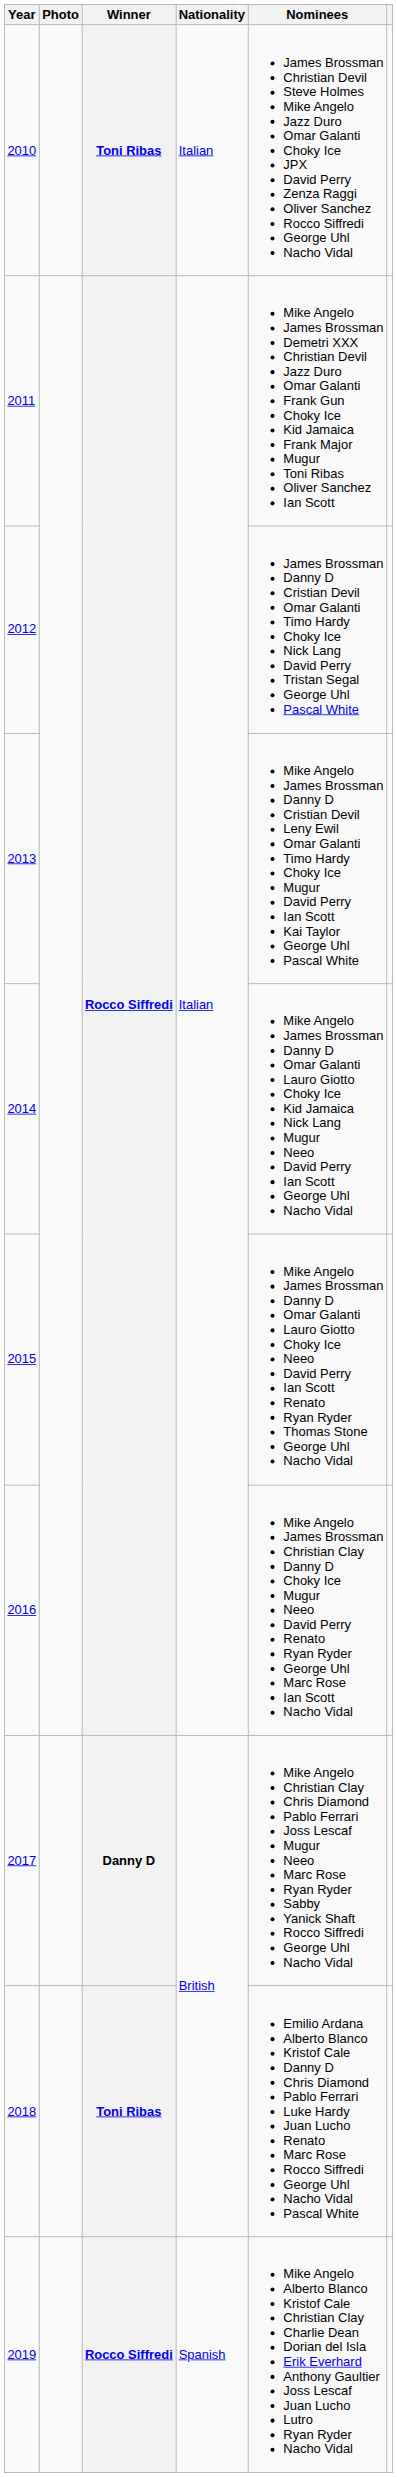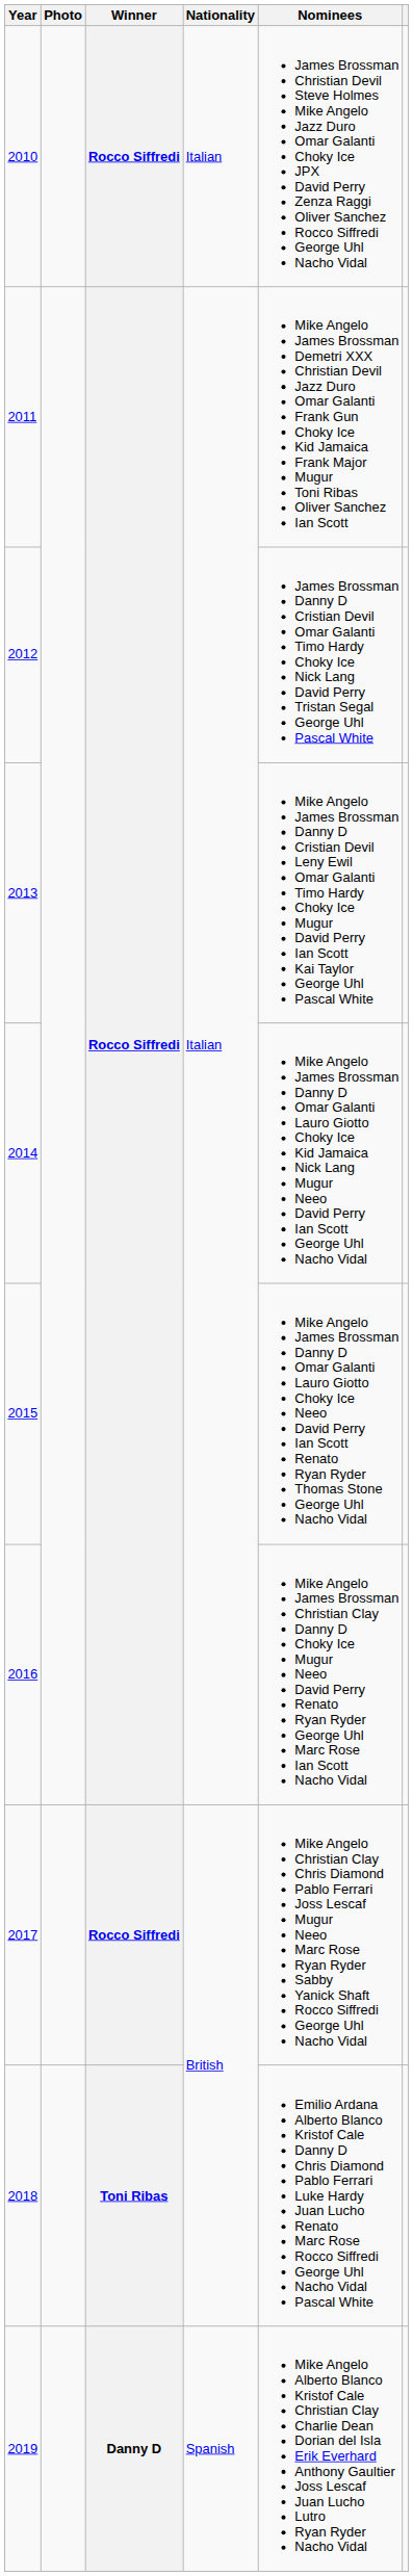2010 | Winner: Toni Ribas -> Rocco Siffredi
2017 | Winner: Danny D -> Rocco Siffredi
2019 | Winner: Rocco Siffredi -> Danny D
